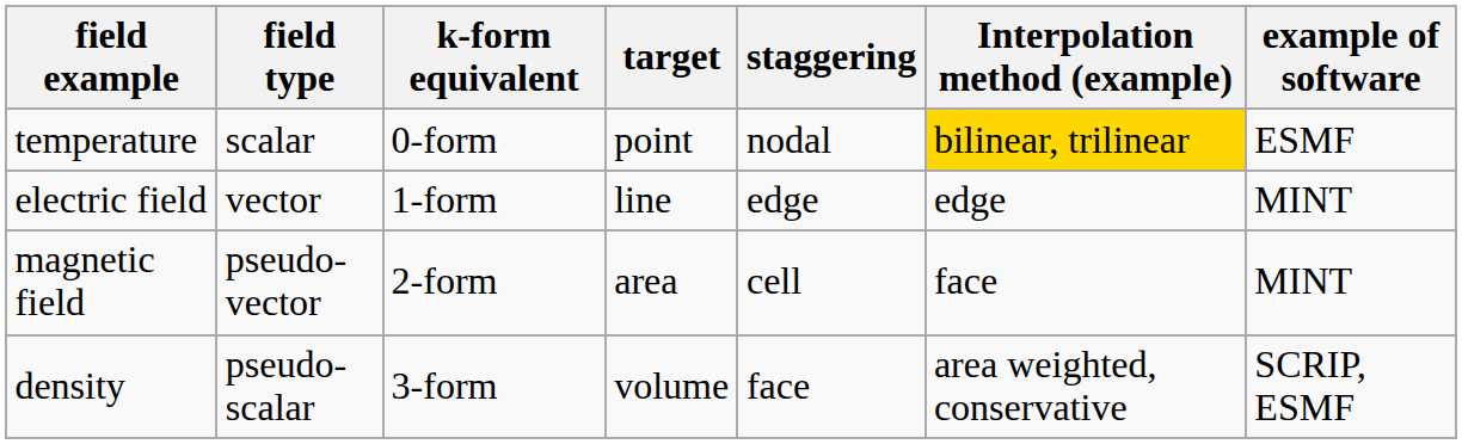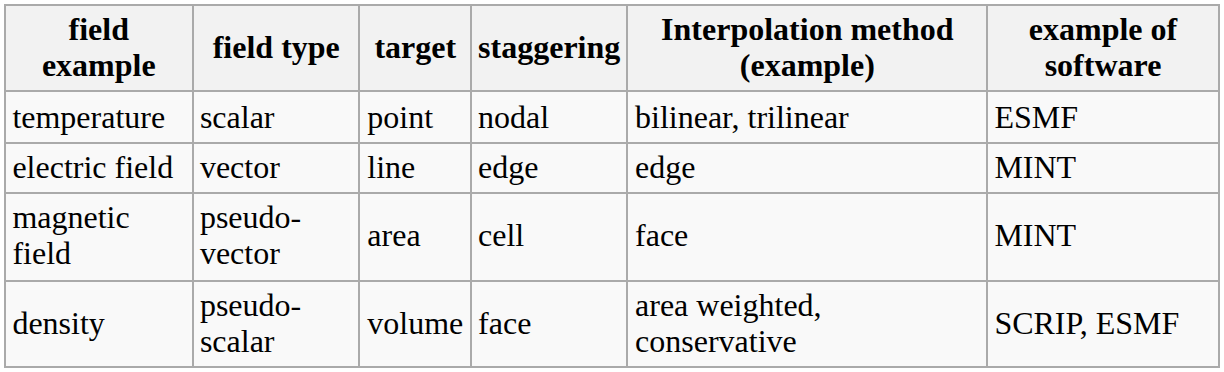- column: k-form equivalent | 0-form | 1-form | 2-form | 3-form
temperature | Interpolation method (example): gold background -> no background
